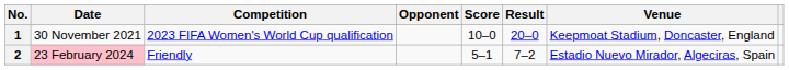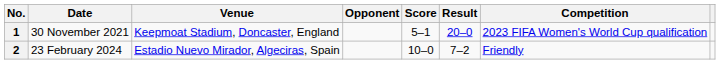columns swapped: Venue <-> Competition
1 | Score: 10–0 -> 5–1
2 | Date: pink background -> no background
2 | Score: 5–1 -> 10–0
